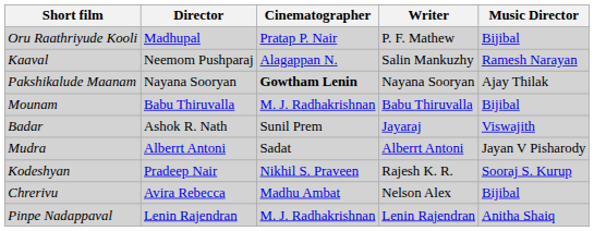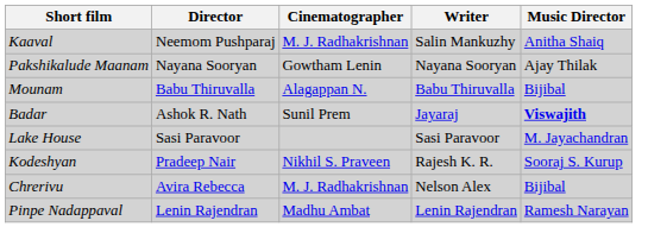- row: Oru Raathriyude Kooli | Madhupal | Pratap P. Nair | P. F. Mathew | Bijibal
Kaaval | Cinematographer: Alagappan N. -> M. J. Radhakrishnan
Kaaval | Music Director: Ramesh Narayan -> Anitha Shaiq
Pakshikalude Maanam | Cinematographer: bold -> normal
Mounam | Cinematographer: M. J. Radhakrishnan -> Alagappan N.
Badar | Music Director: normal -> bold
- row: Mudra | Alberrt Antoni | Sadat | Alberrt Antoni | Jayan V Pisharody
+ row: Lake House | Sasi Paravoor | Sasi Paravoor | M. Jayachandran
Chrerivu | Cinematographer: Madhu Ambat -> M. J. Radhakrishnan
Pinpe Nadappaval | Cinematographer: M. J. Radhakrishnan -> Madhu Ambat
Pinpe Nadappaval | Music Director: Anitha Shaiq -> Ramesh Narayan
